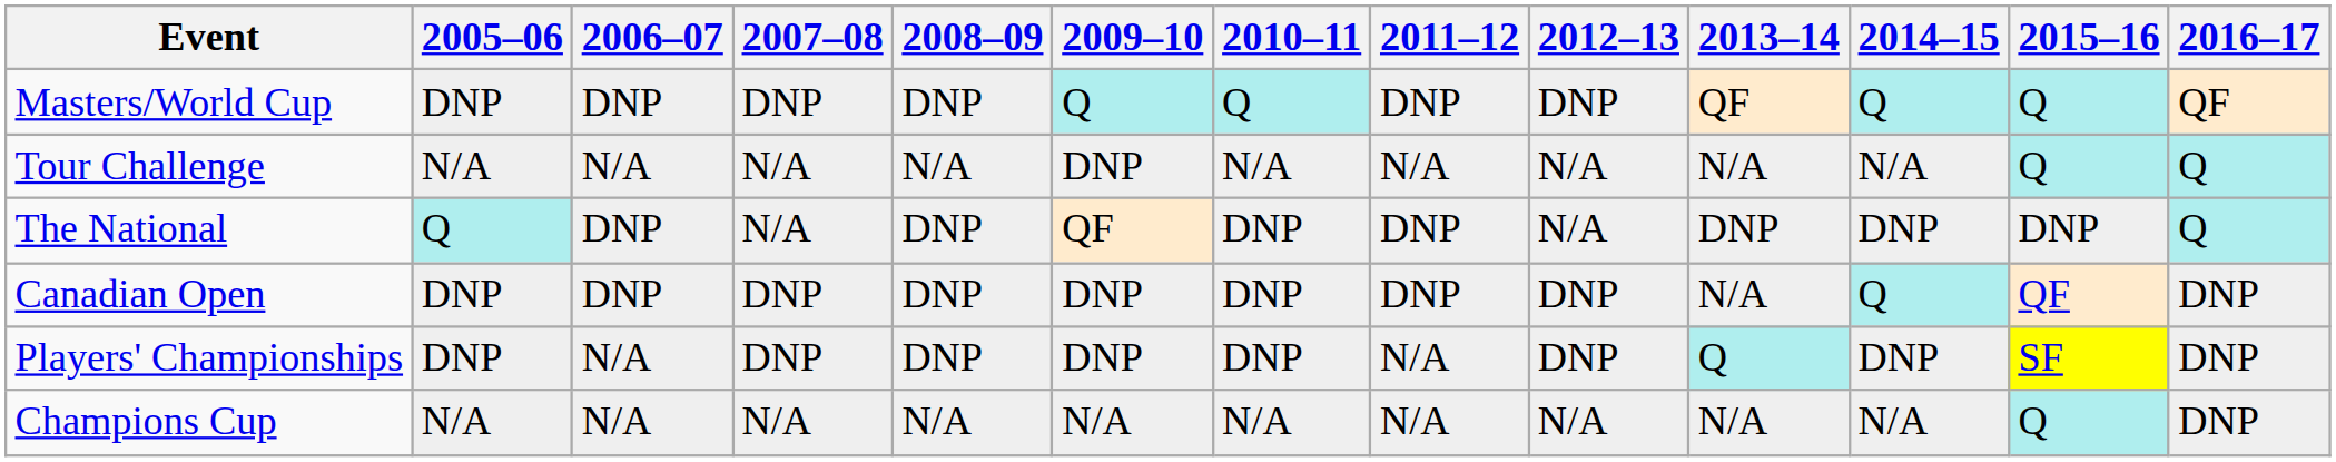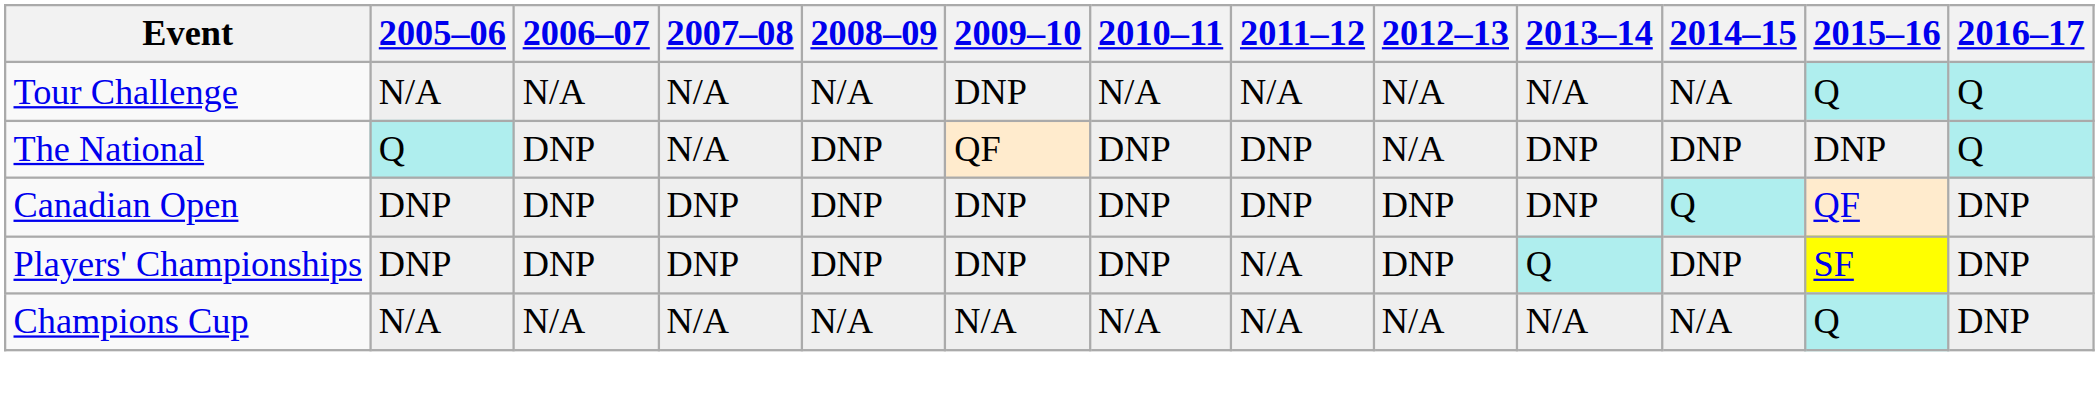- row: Masters/World Cup | DNP | DNP | DNP | DNP | Q | Q | DNP | DNP | QF | Q | Q | QF
Canadian Open | 2013–14: N/A -> DNP
Players' Championships | 2006–07: N/A -> DNP
